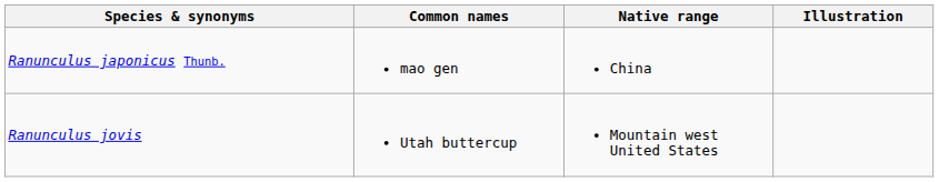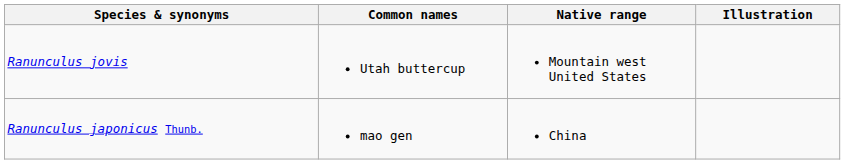rows swapped: Ranunculus japonicus Thunb. <-> Ranunculus jovis
